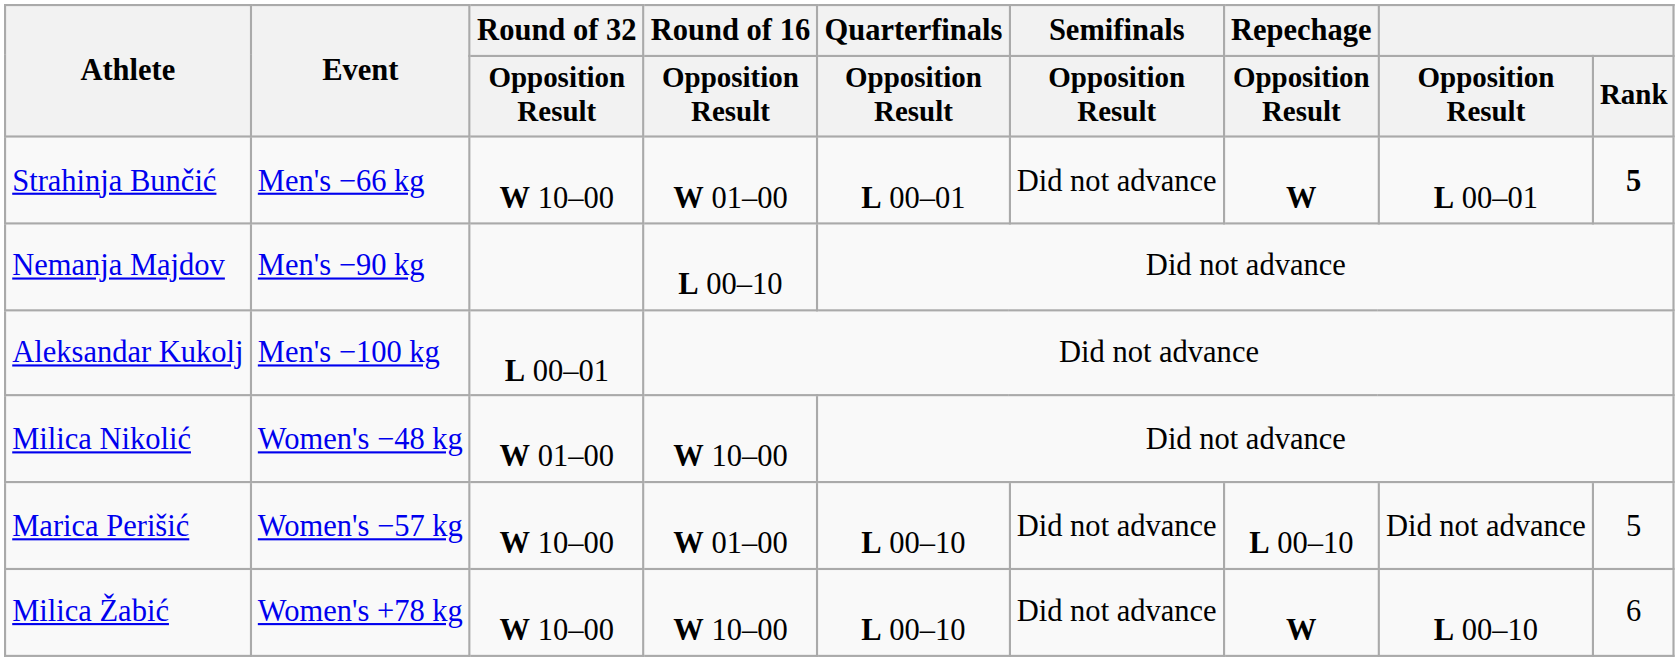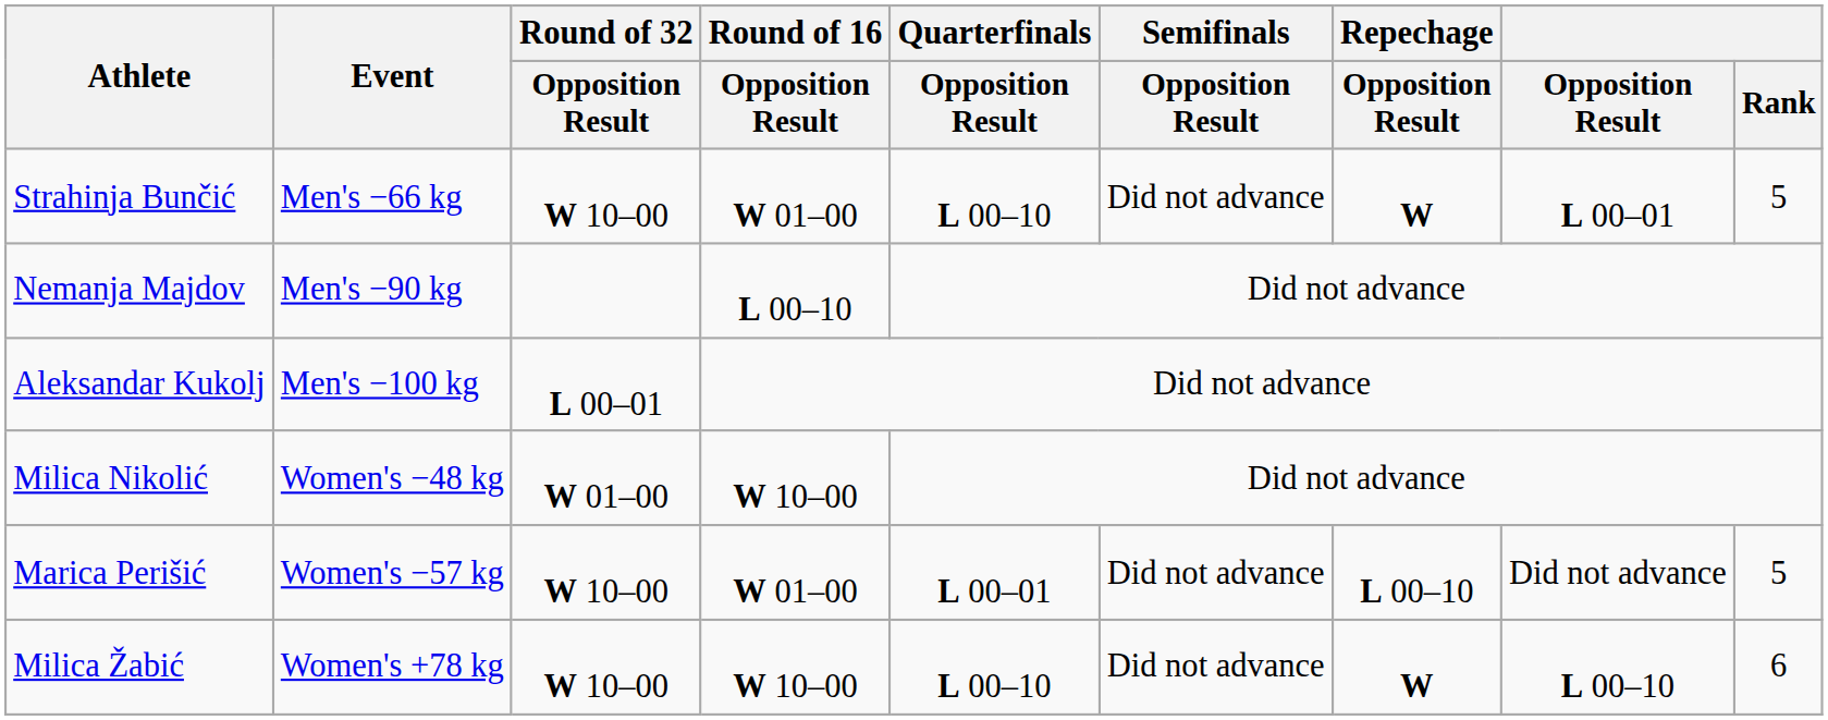Strahinja Bunčić | Quarterfinals / Opposition Result: L 00–01 -> L 00–10
Strahinja Bunčić | Rank: bold -> normal
Marica Perišić | Quarterfinals / Opposition Result: L 00–10 -> L 00–01
